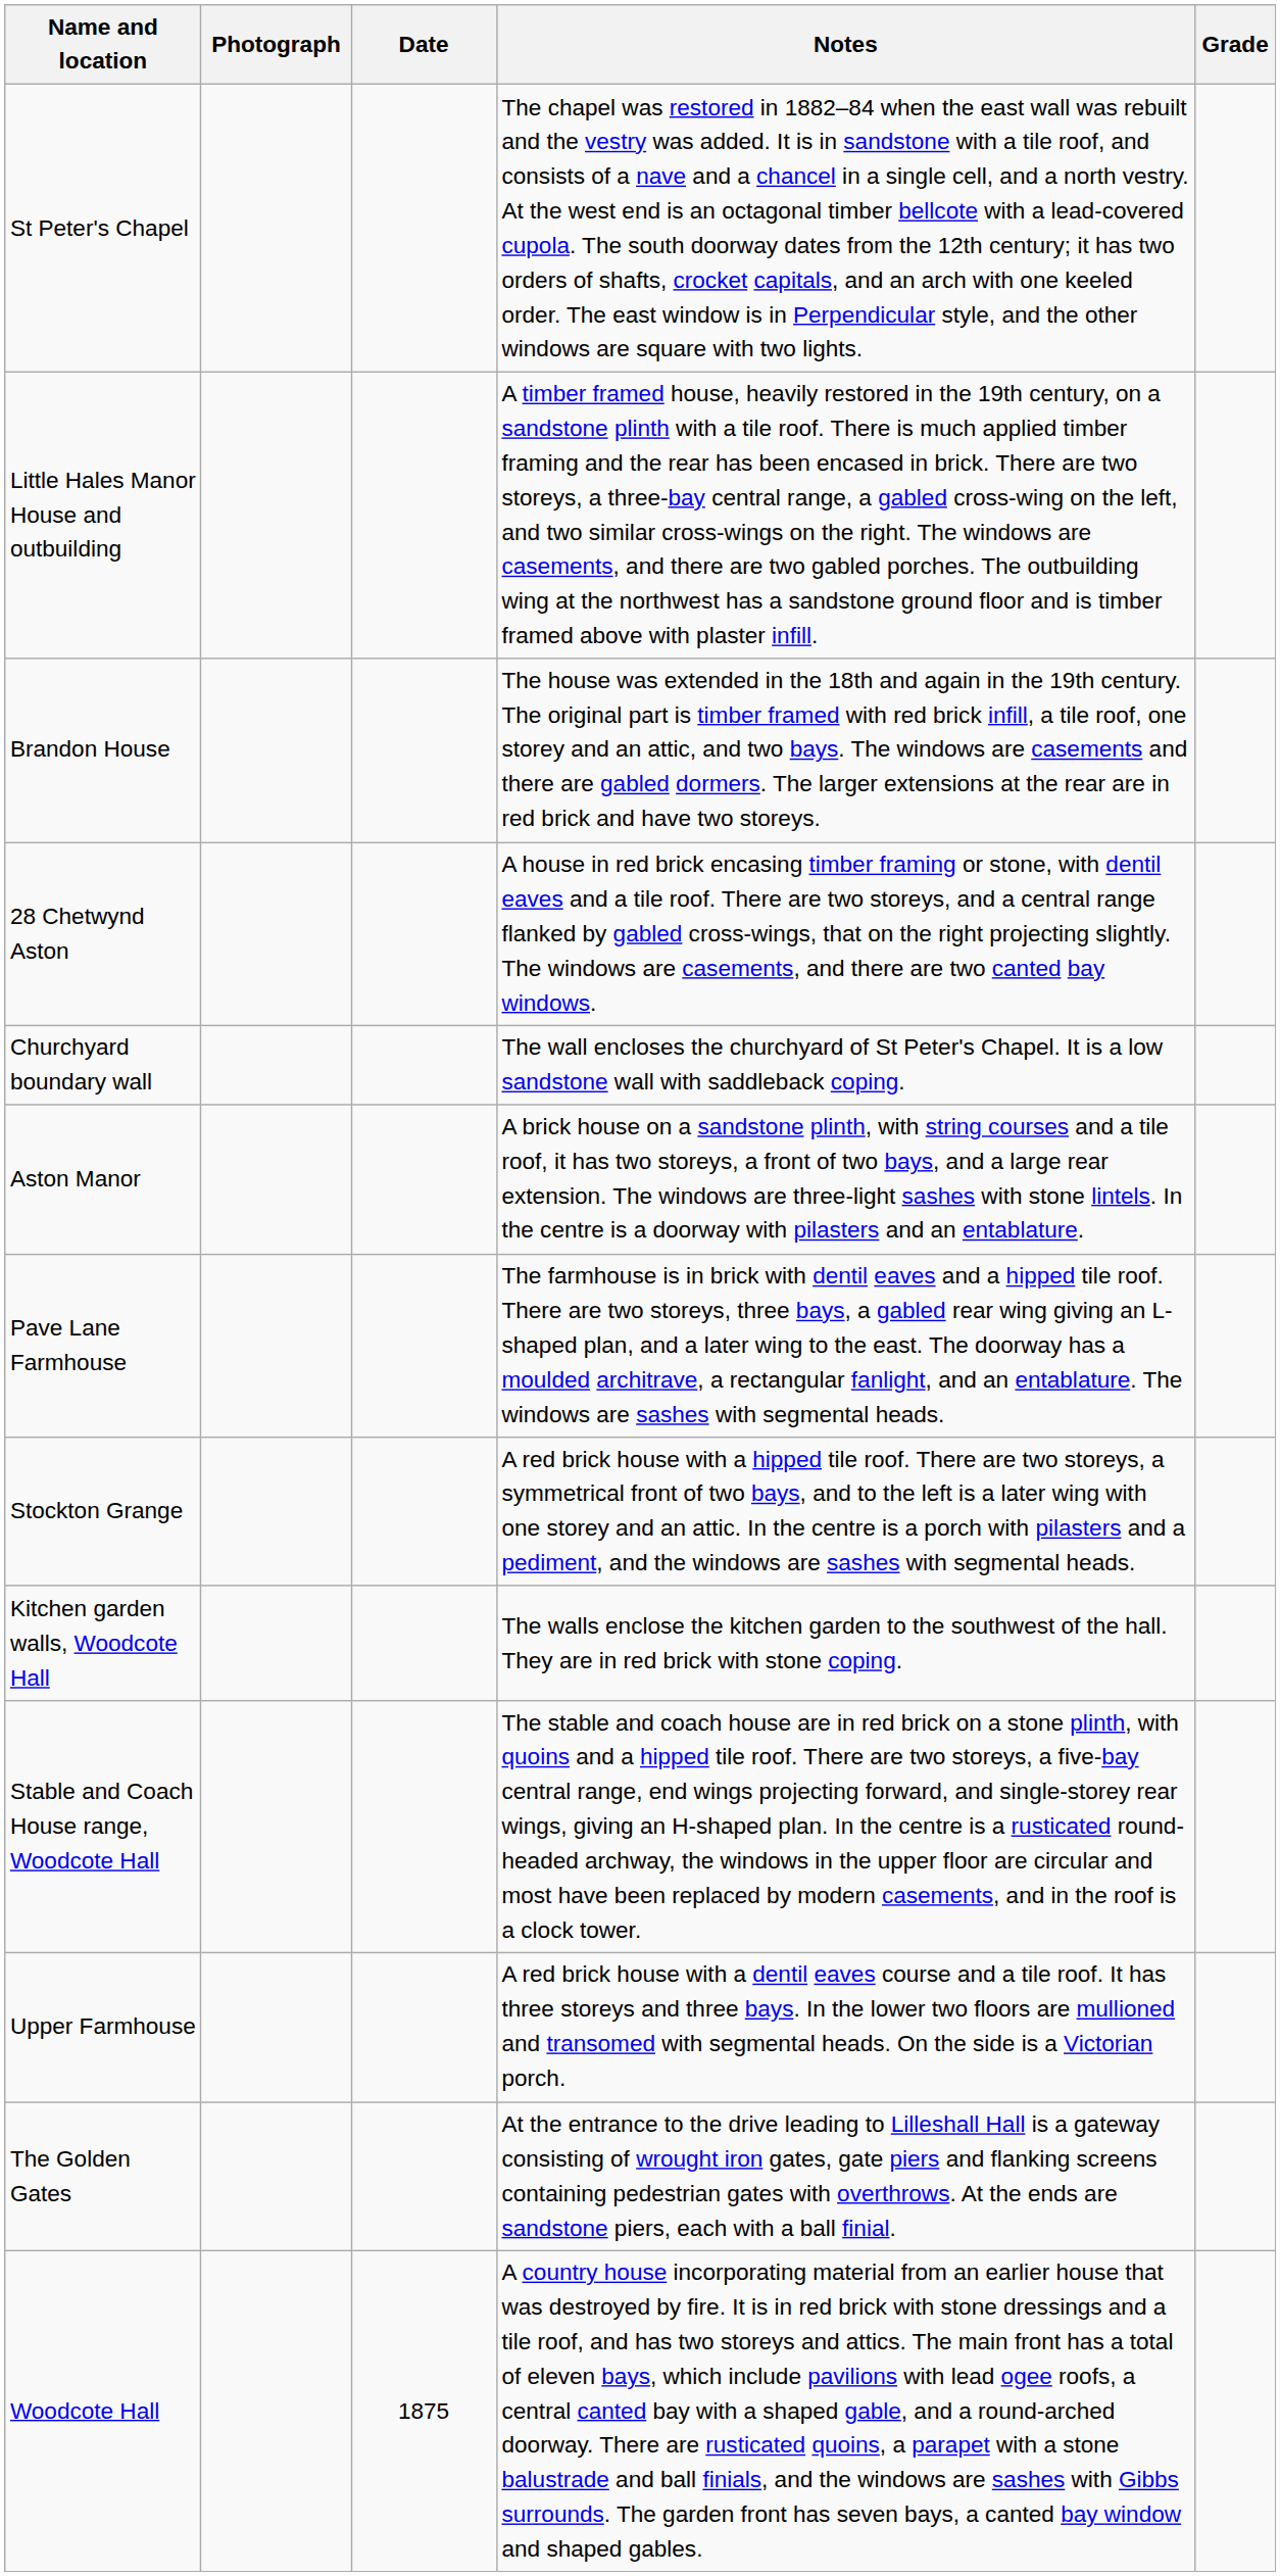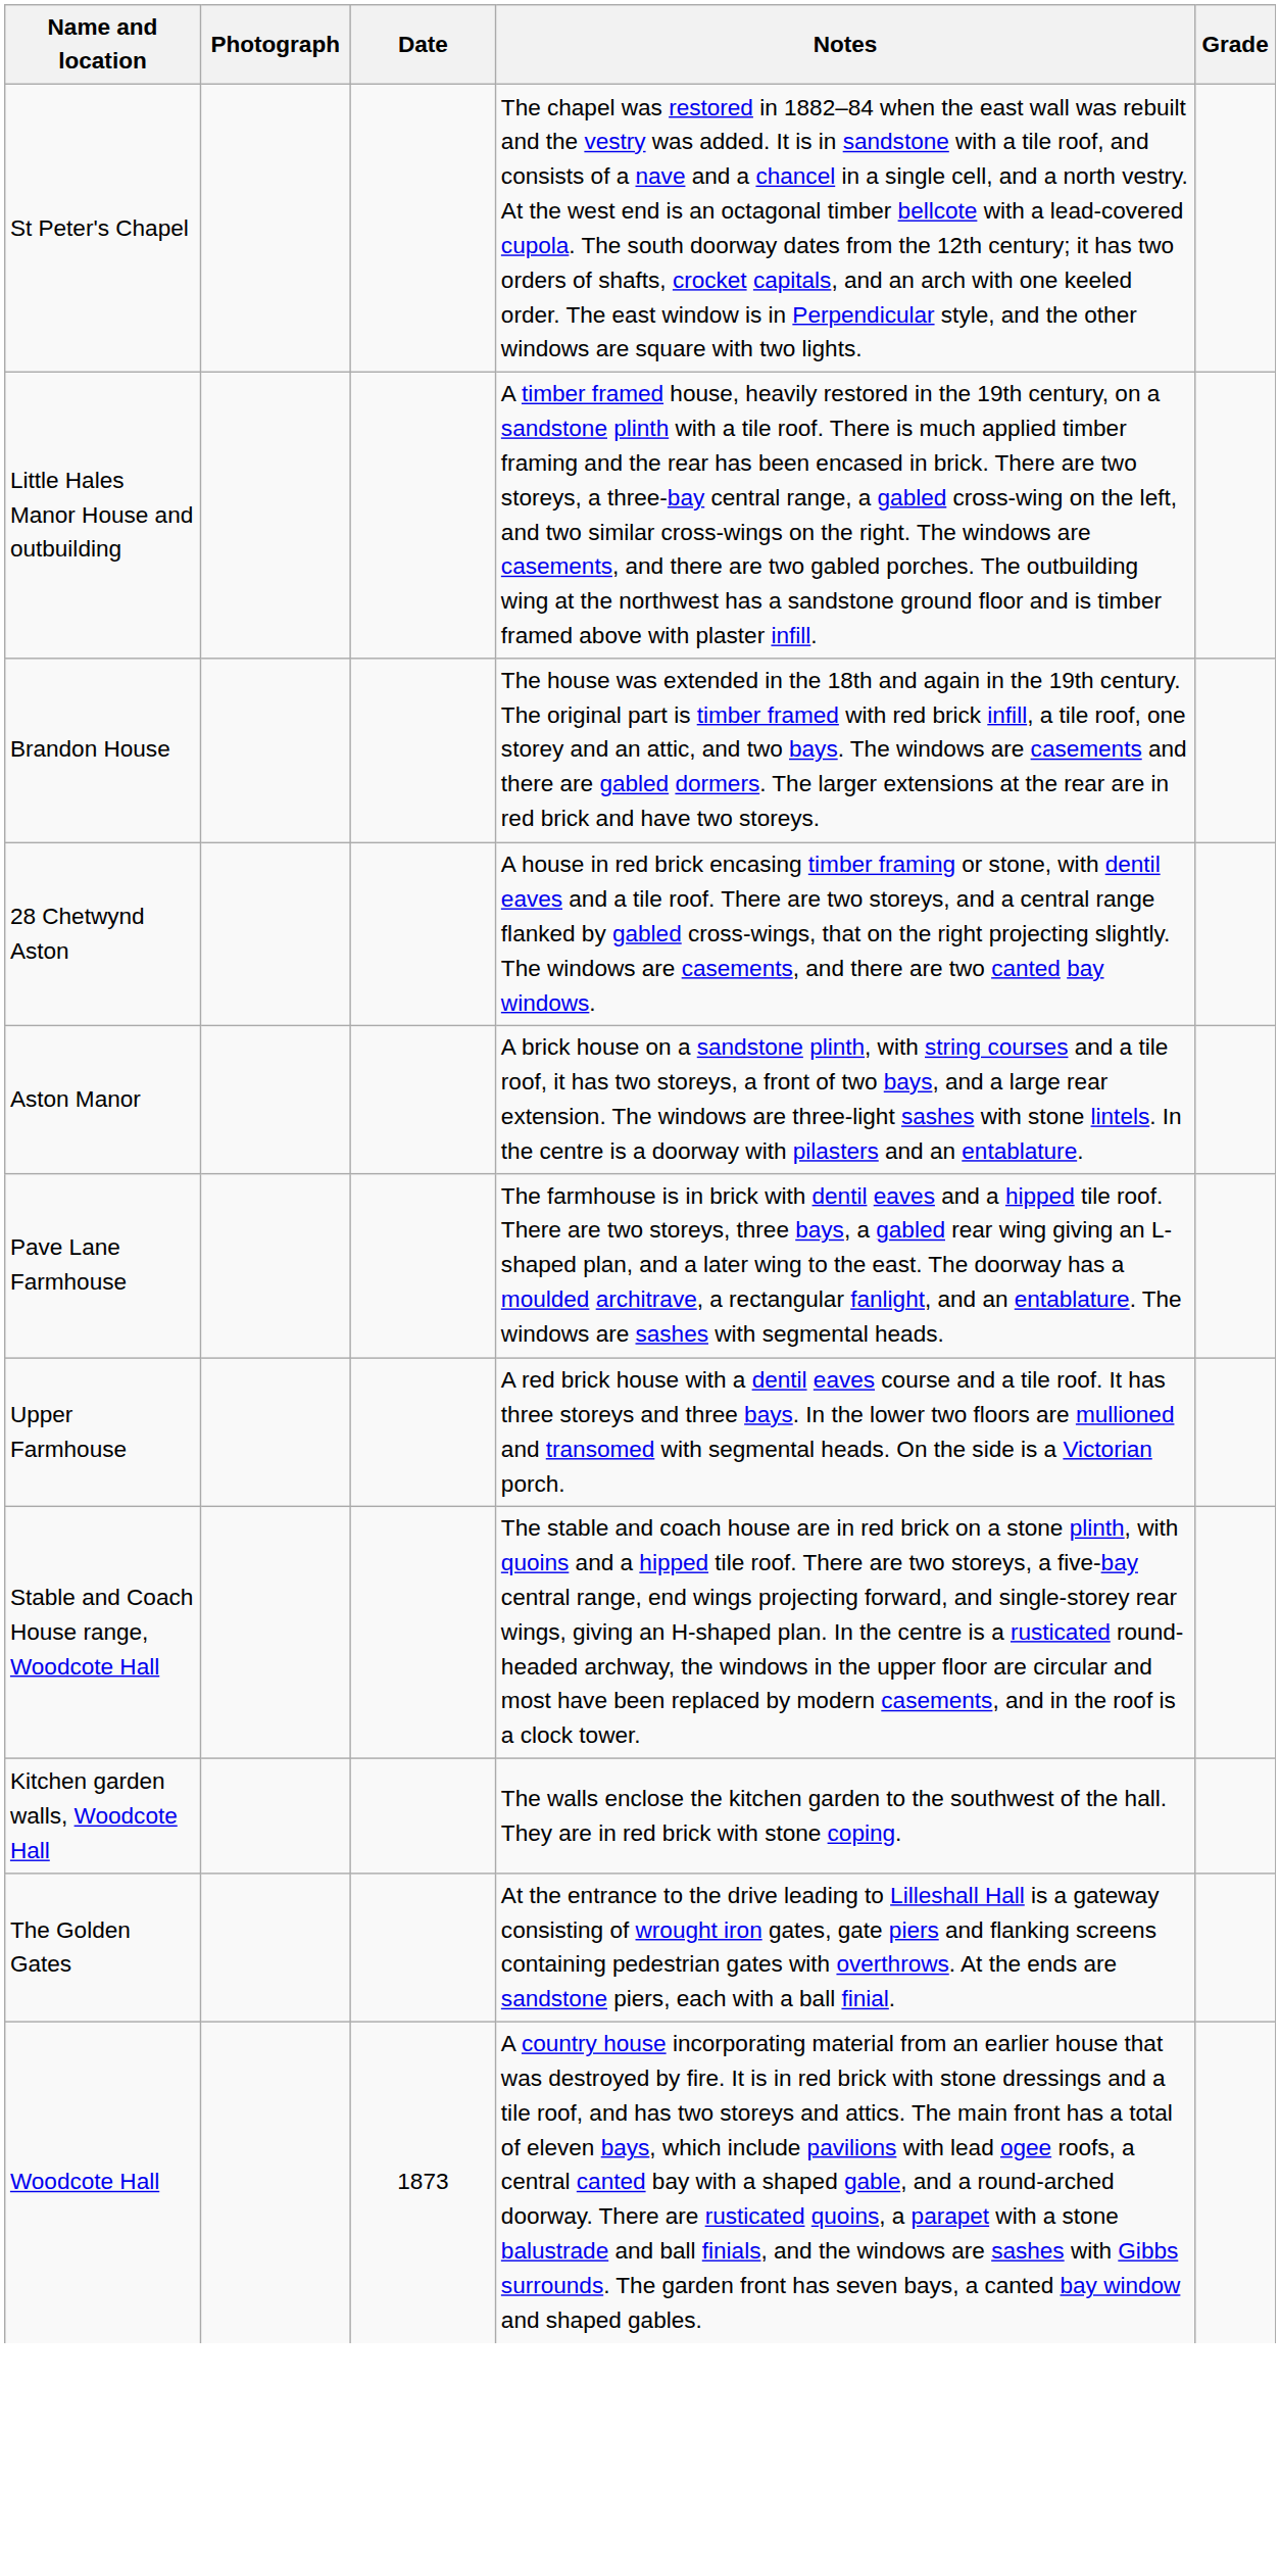- row: Churchyard boundary wall | The wall encloses the churchyard of St Peter's Chapel. It is a low sandstone wall with saddleback coping.
- row: Stockton Grange | A red brick house with a hipped tile roof. There are two storeys, a symmetrical front of two bays, and to the left is a later wing with one storey and an attic. In the centre is a porch with pilasters and a pediment, and the windows are sashes with segmental heads.
rows swapped: Kitchen garden walls, Woodcote Hall <-> Upper Farmhouse
Woodcote Hall | Date: 1875 -> 1873
